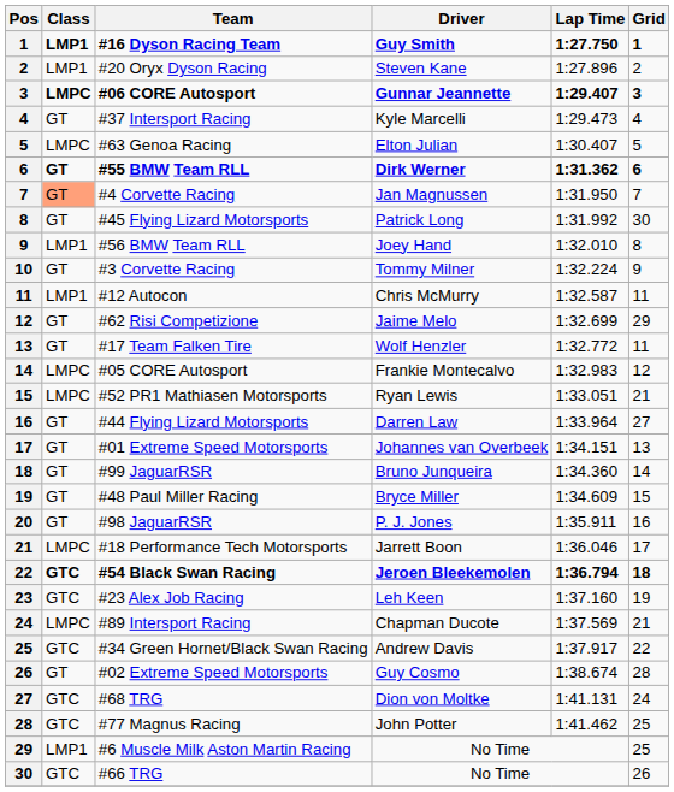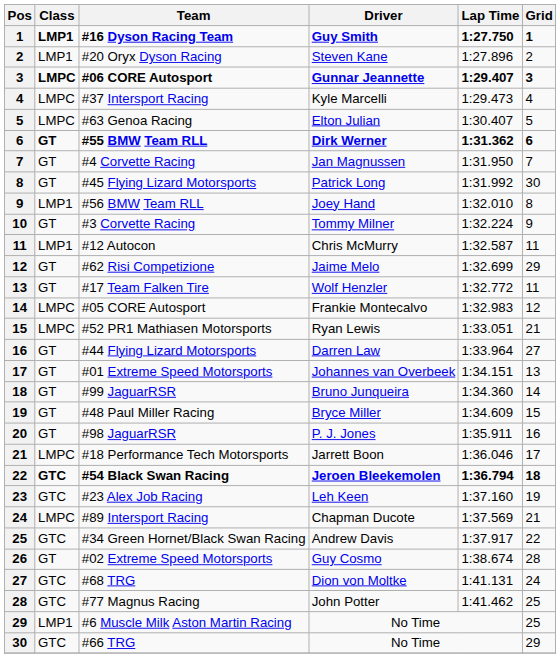#37 Intersport Racing | Class: GT -> LMPC
#4 Corvette Racing | Class: lightsalmon background -> no background
#66 TRG | Grid: 26 -> 29
